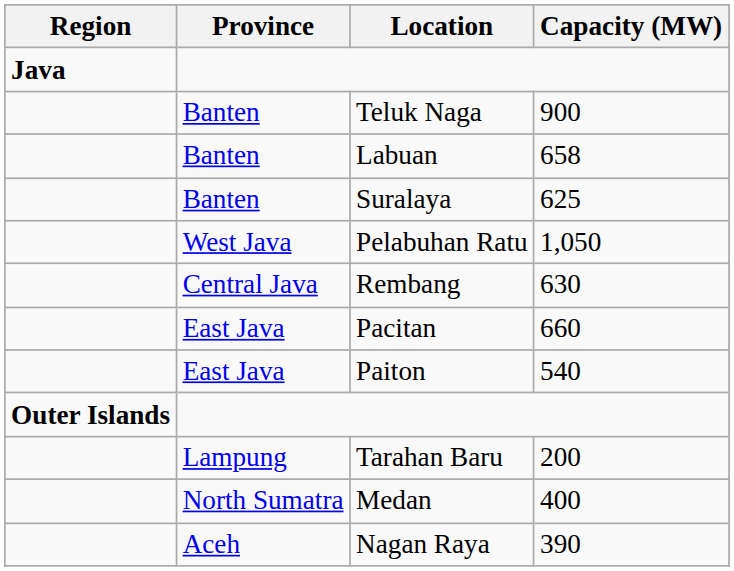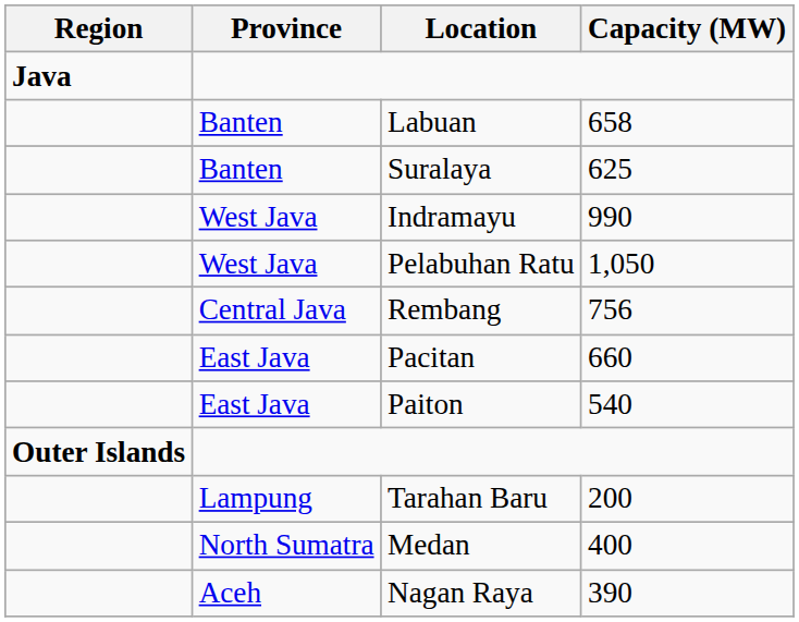- row: Banten | Teluk Naga | 900
+ row: West Java | Indramayu | 990
Rembang | Capacity (MW): 630 -> 756
